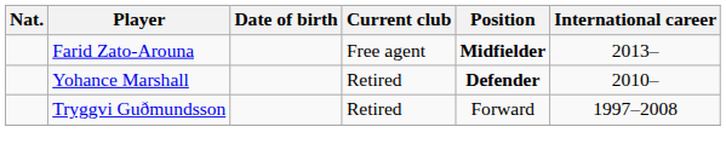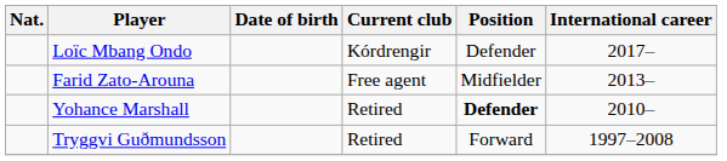+ row: Loïc Mbang Ondo | Kórdrengir | Defender | 2017–
Farid Zato-Arouna | Position: bold -> normal
